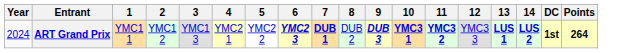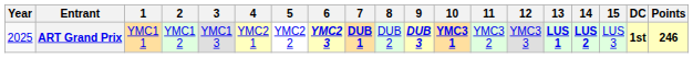+ column: 15 | LUS 3
ART Grand Prix | Year: 2024 -> 2025
ART Grand Prix | 11: bold -> normal
ART Grand Prix | Points: 264 -> 246
